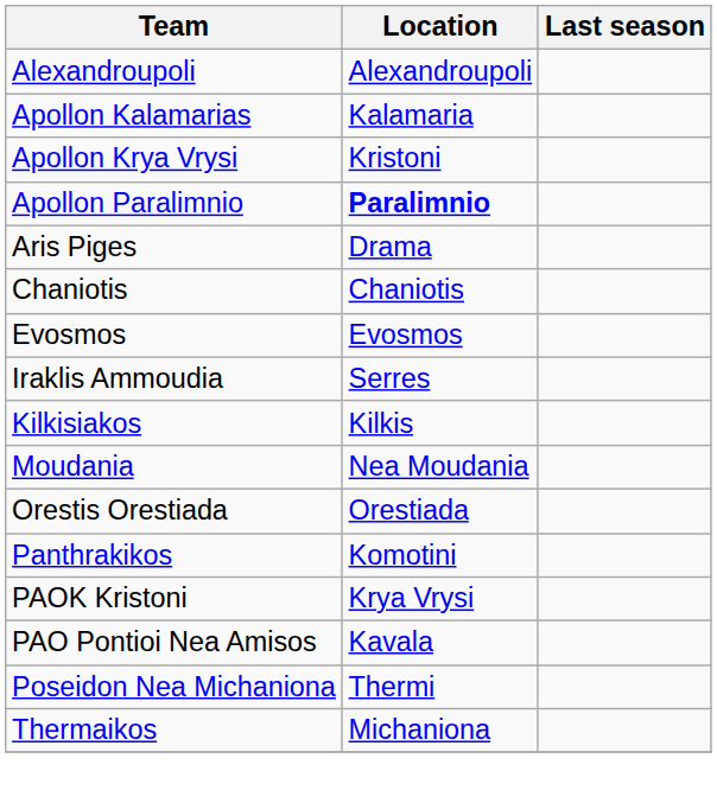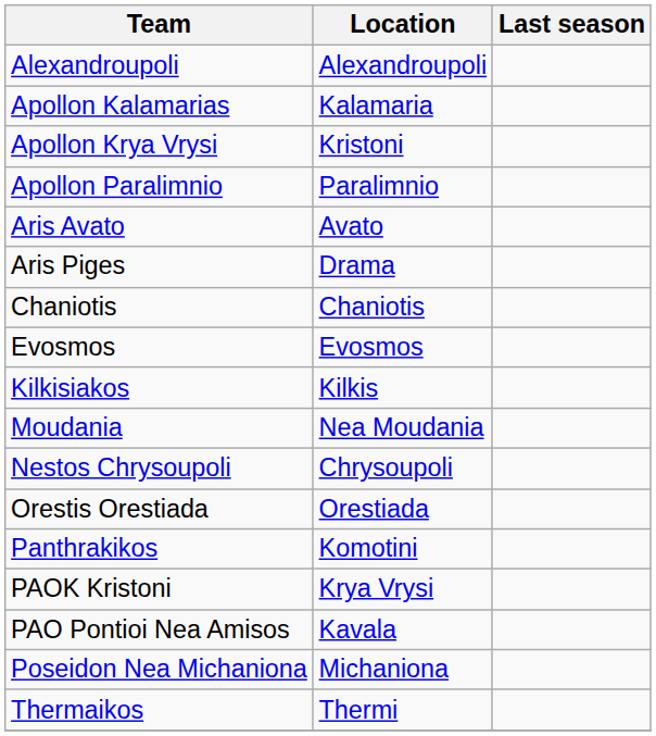Apollon Paralimnio | Location: bold -> normal
+ row: Aris Avato | Avato
- row: Iraklis Ammoudia | Serres
+ row: Nestos Chrysoupoli | Chrysoupoli
Poseidon Nea Michaniona | Location: Thermi -> Michaniona
Thermaikos | Location: Michaniona -> Thermi
